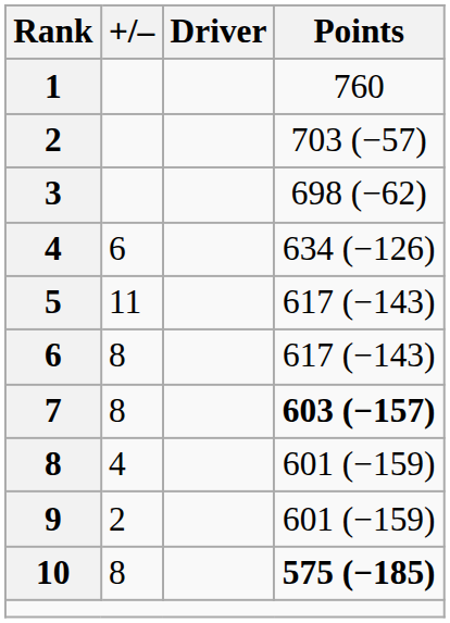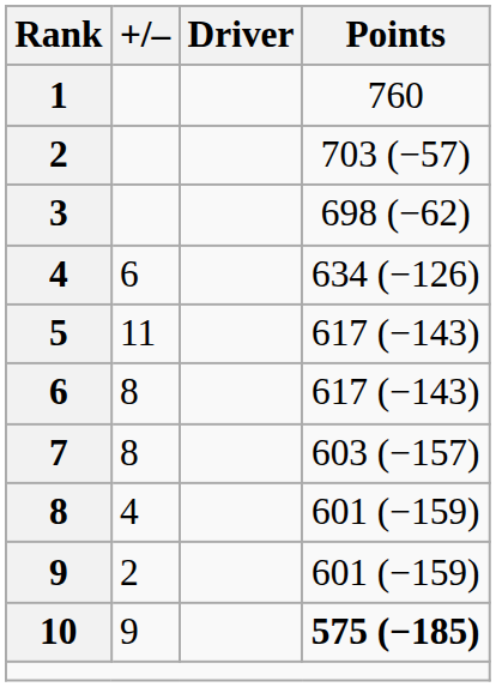7 | Points: bold -> normal
10 | +/–: 8 -> 9
